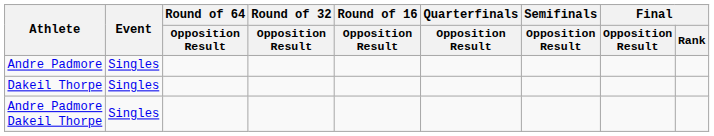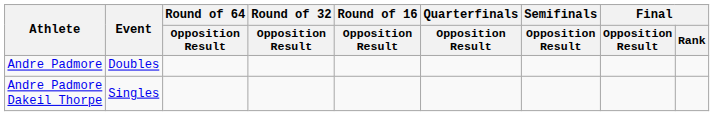Andre Padmore | Event: Singles -> Doubles
- row: Dakeil Thorpe | Singles
